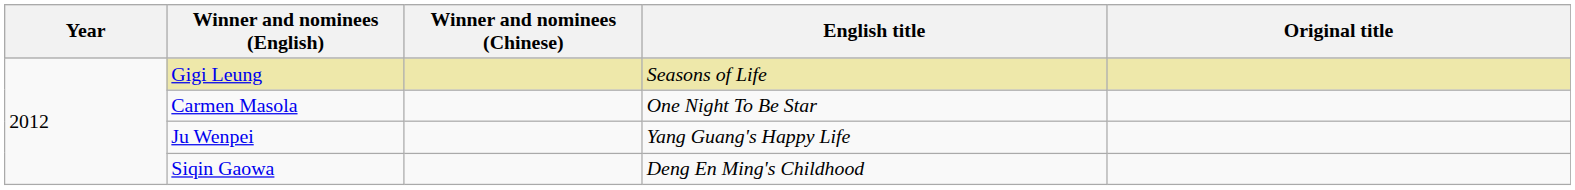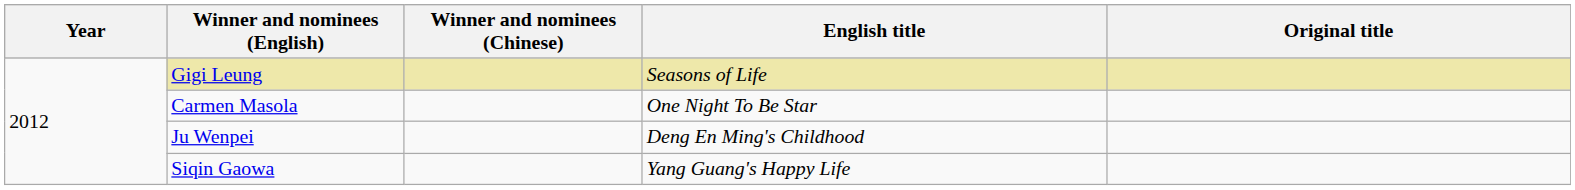Ju Wenpei | English title: Yang Guang's Happy Life -> Deng En Ming's Childhood
Siqin Gaowa | English title: Deng En Ming's Childhood -> Yang Guang's Happy Life
